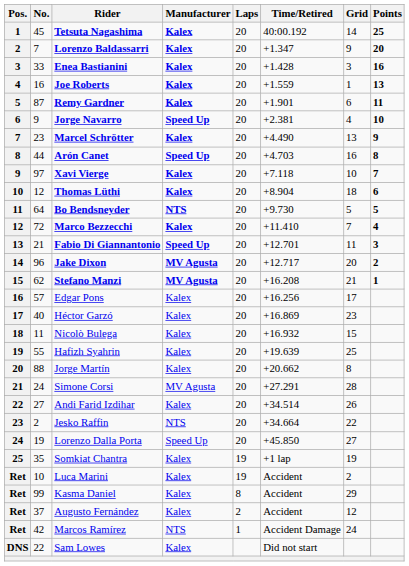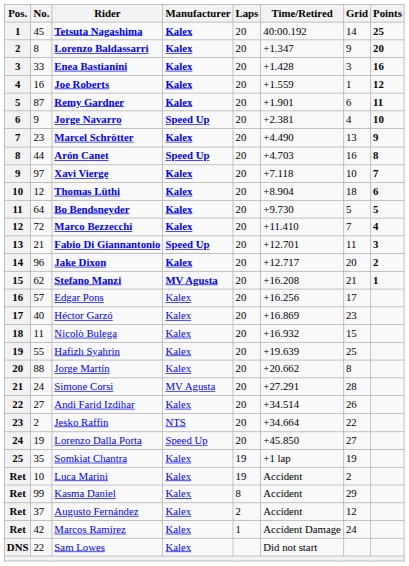Lorenzo Baldassarri | No.: 7 -> 8
Joe Roberts | Points: 13 -> 12
Bo Bendsneyder | Manufacturer: NTS -> Kalex
Jake Dixon | Manufacturer: MV Agusta -> Kalex
Marcos Ramírez | Manufacturer: NTS -> Kalex
